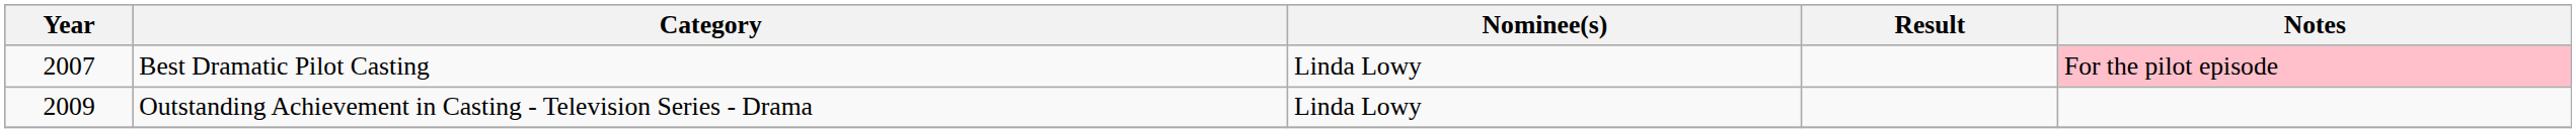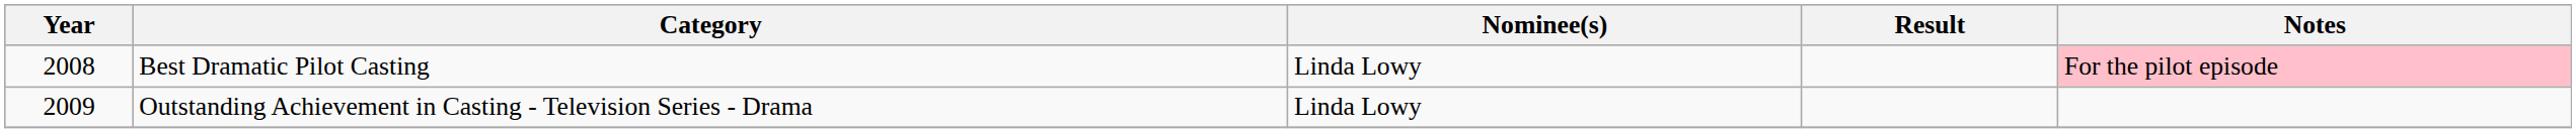Best Dramatic Pilot Casting | Year: 2007 -> 2008
